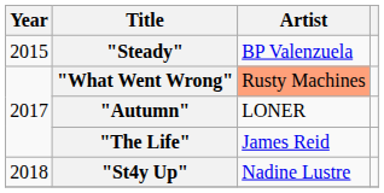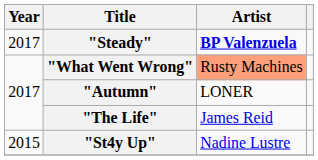"Steady" | Year: 2015 -> 2017
"Steady" | Artist: normal -> bold
"St4y Up" | Year: 2018 -> 2015
